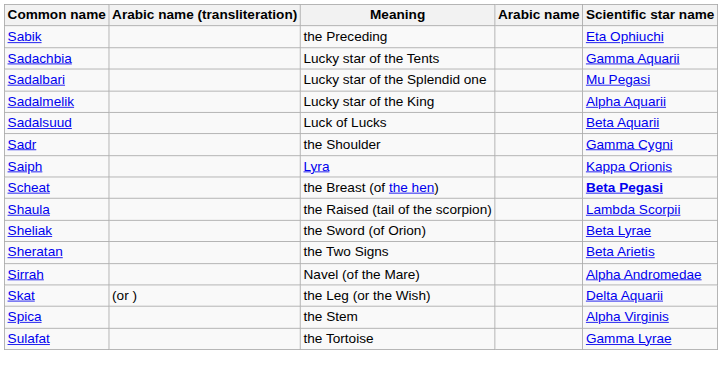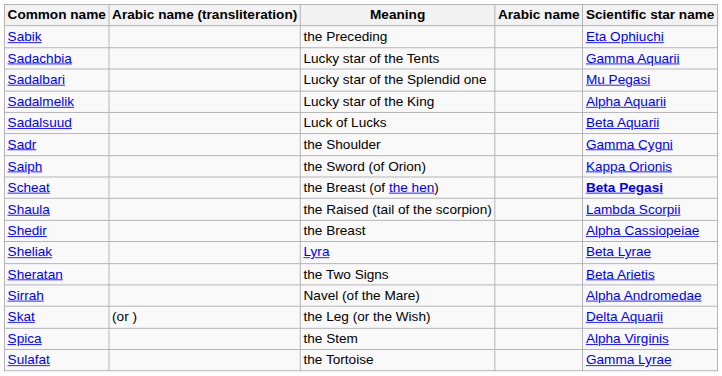Saiph | Meaning: Lyra -> the Sword (of Orion)
+ row: Shedir | the Breast | Alpha Cassiopeiae
Sheliak | Meaning: the Sword (of Orion) -> Lyra
